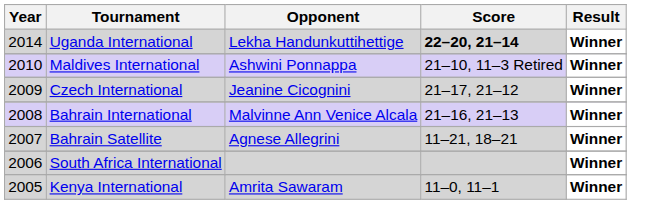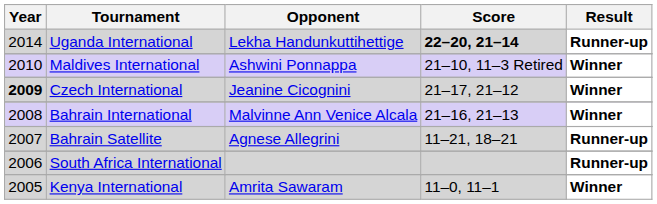Uganda International | Result: Winner -> Runner-up
Czech International | Year: normal -> bold
Bahrain Satellite | Result: Winner -> Runner-up
South Africa International | Result: Winner -> Runner-up
